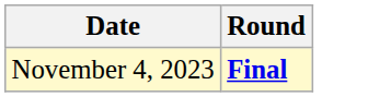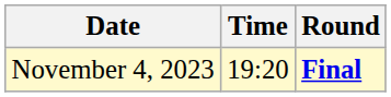+ column: Time | 19:20
